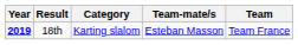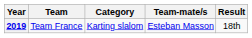columns swapped: Team <-> Result
